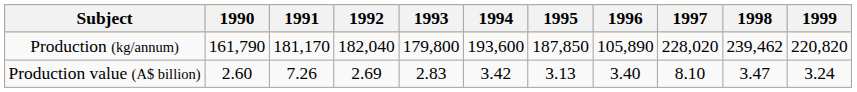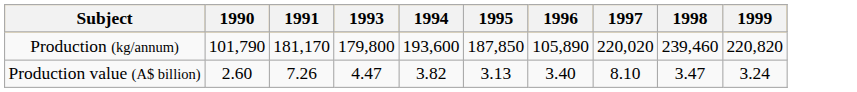- column: 1992 | 182,040 | 2.69
Production (kg/annum) | 1990: 161,790 -> 101,790
Production (kg/annum) | 1997: 228,020 -> 220,020
Production (kg/annum) | 1998: 239,462 -> 239,460
Production value (A$ billion) | 1993: 2.83 -> 4.47
Production value (A$ billion) | 1994: 3.42 -> 3.82
